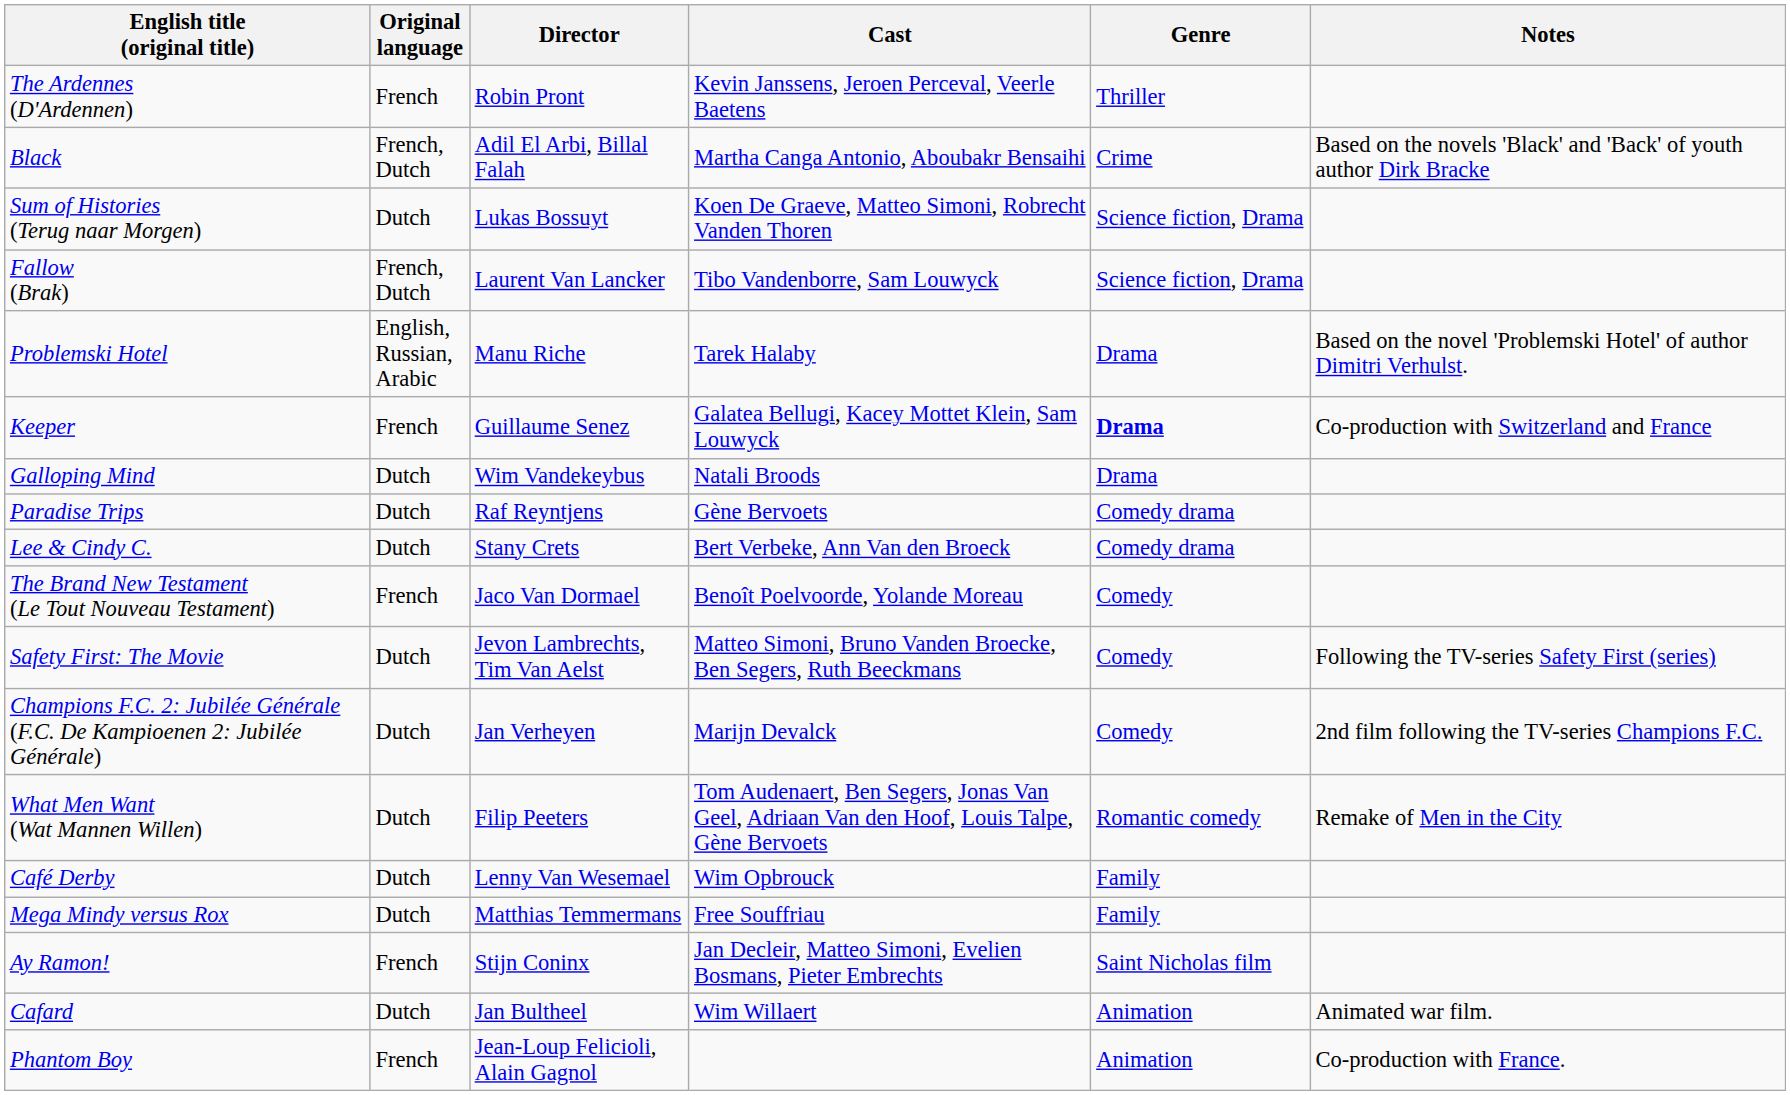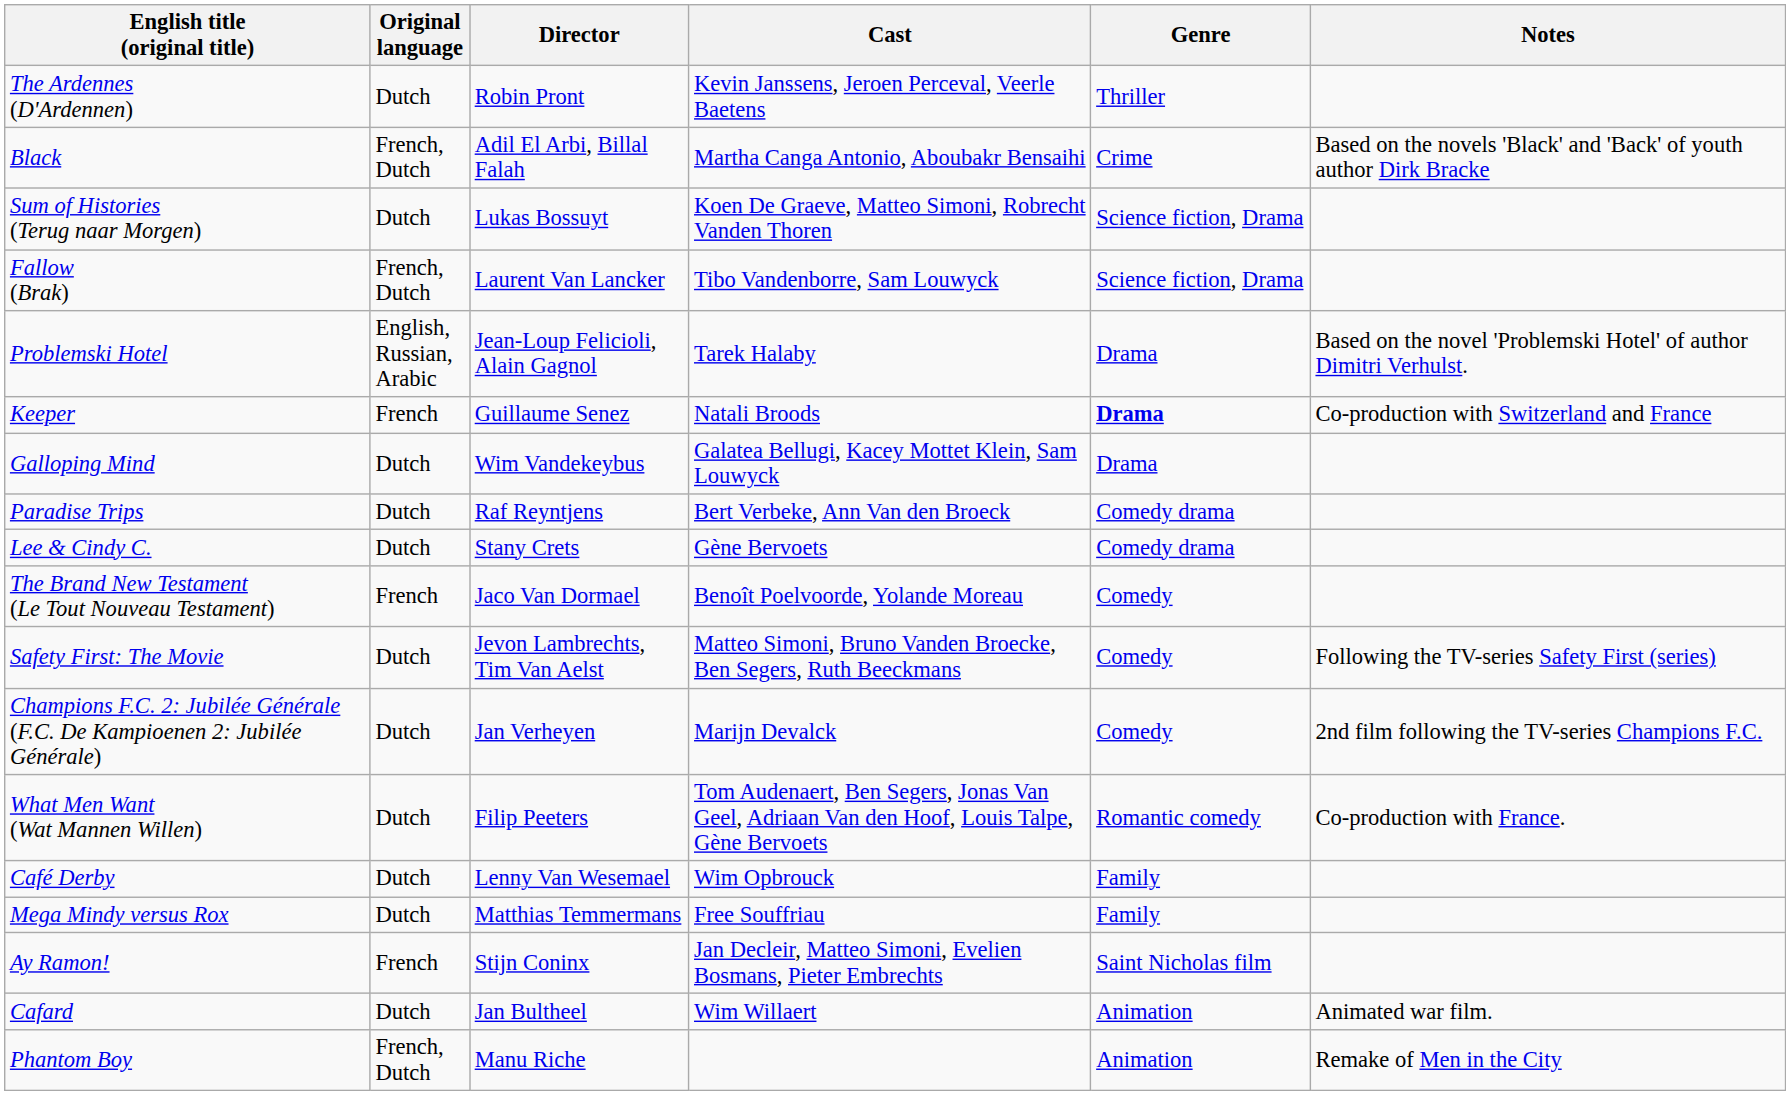The Ardennes (D'Ardennen) | Original language: French -> Dutch
Problemski Hotel | Director: Manu Riche -> Jean-Loup Felicioli, Alain Gagnol
Keeper | Cast: Galatea Bellugi, Kacey Mottet Klein, Sam Louwyck -> Natali Broods
Galloping Mind | Cast: Natali Broods -> Galatea Bellugi, Kacey Mottet Klein, Sam Louwyck
Paradise Trips | Cast: Gène Bervoets -> Bert Verbeke, Ann Van den Broeck
Lee & Cindy C. | Cast: Bert Verbeke, Ann Van den Broeck -> Gène Bervoets
What Men Want (Wat Mannen Willen) | Notes: Remake of Men in the City -> Co-production with France.
Phantom Boy | Original language: French -> French, Dutch
Phantom Boy | Director: Jean-Loup Felicioli, Alain Gagnol -> Manu Riche
Phantom Boy | Notes: Co-production with France. -> Remake of Men in the City
